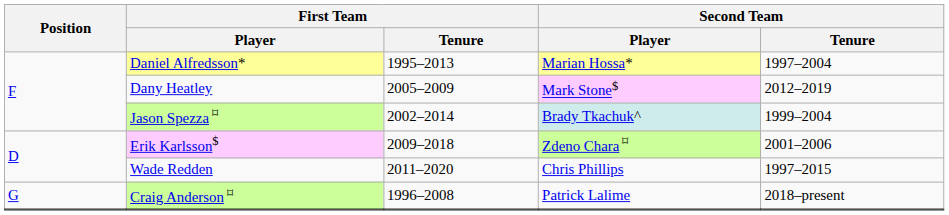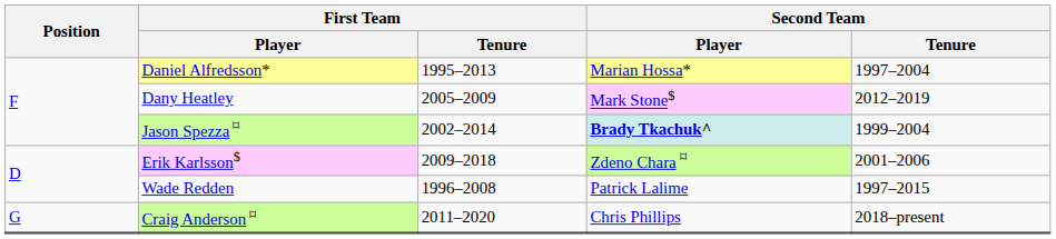Jason Spezza ⌑ | Second Team / Player: normal -> bold
Wade Redden | First Team / Tenure: 2011–2020 -> 1996–2008
Wade Redden | Second Team / Player: Chris Phillips -> Patrick Lalime
Craig Anderson ⌑ | First Team / Tenure: 1996–2008 -> 2011–2020
Craig Anderson ⌑ | Second Team / Player: Patrick Lalime -> Chris Phillips
